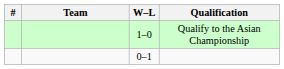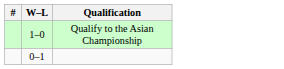- column: Team
